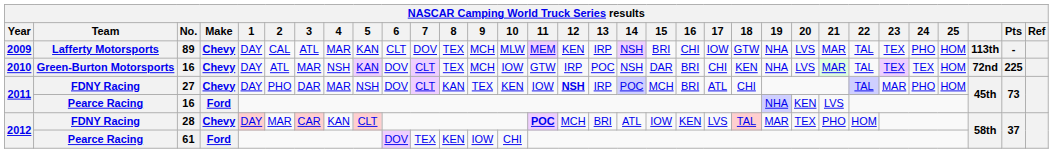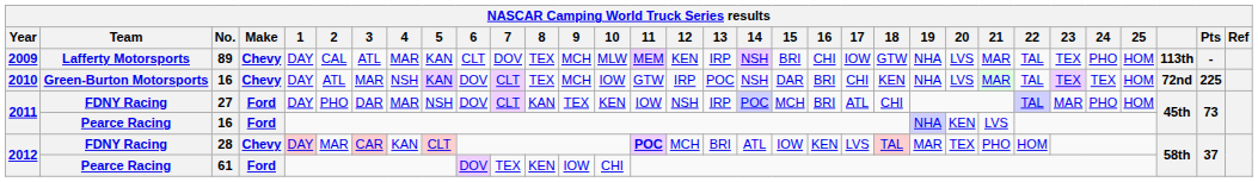2011 / FDNY Racing | Make: Chevy -> Ford
2011 / FDNY Racing | 12: bold -> normal
